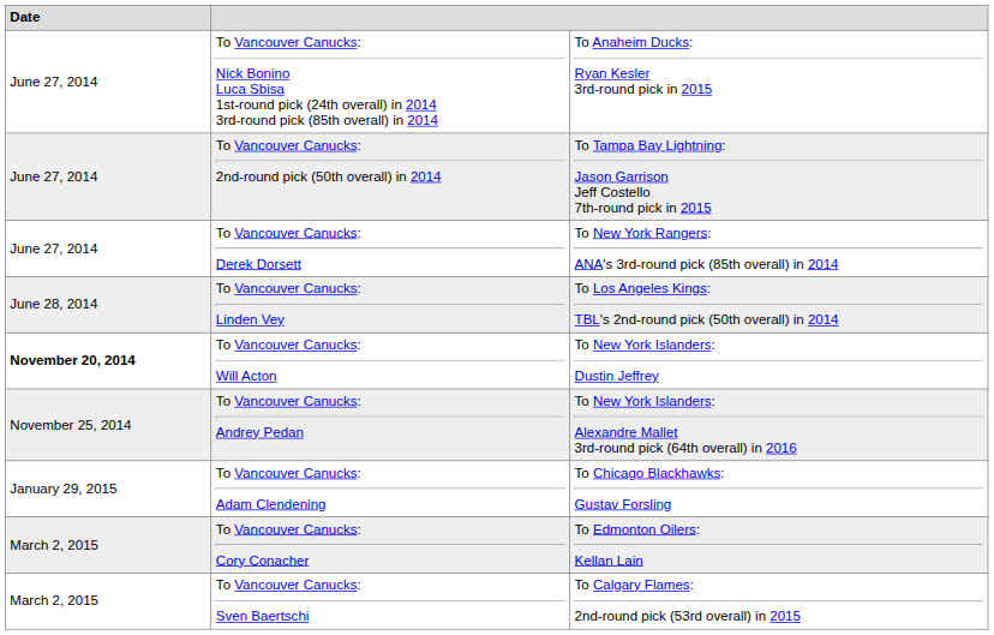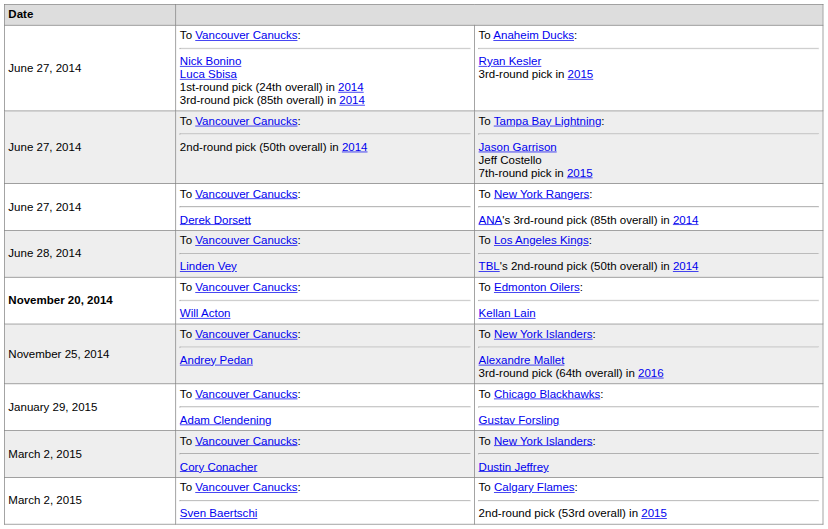To Vancouver Canucks: Will Acton | column 3: To New York Islanders: Dustin Jeffrey -> To Edmonton Oilers: Kellan Lain
To Vancouver Canucks: Cory Conacher | column 3: To Edmonton Oilers: Kellan Lain -> To New York Islanders: Dustin Jeffrey
